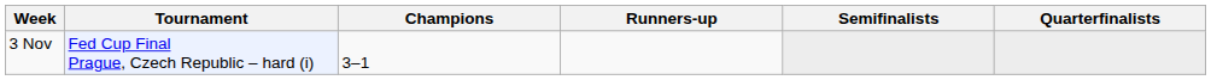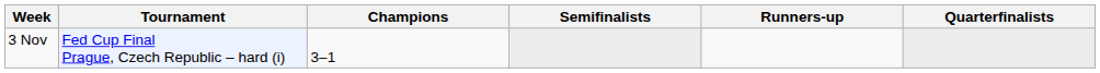columns swapped: Runners-up <-> Semifinalists
